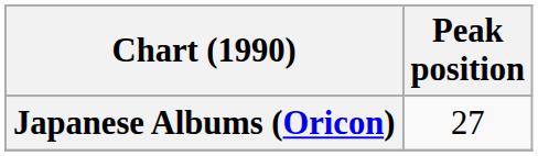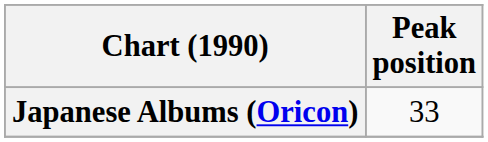Japanese Albums (Oricon) | Peak position: 27 -> 33
